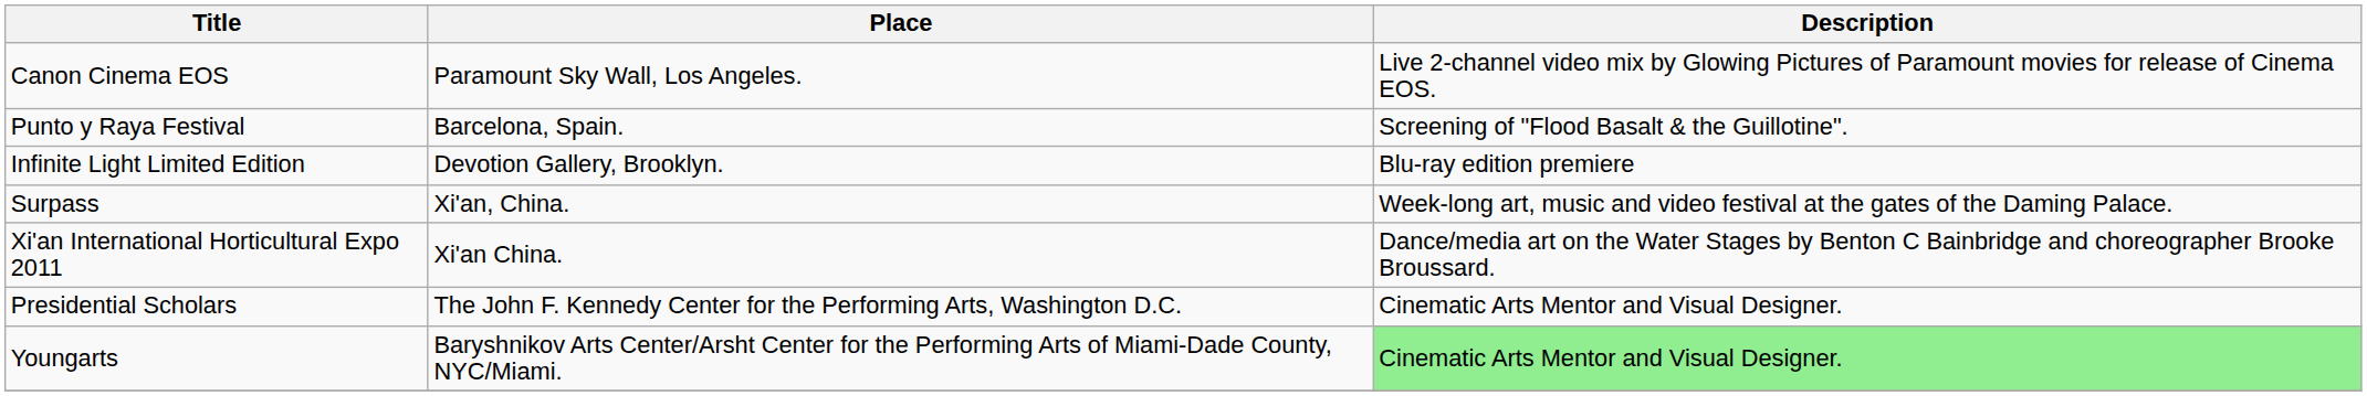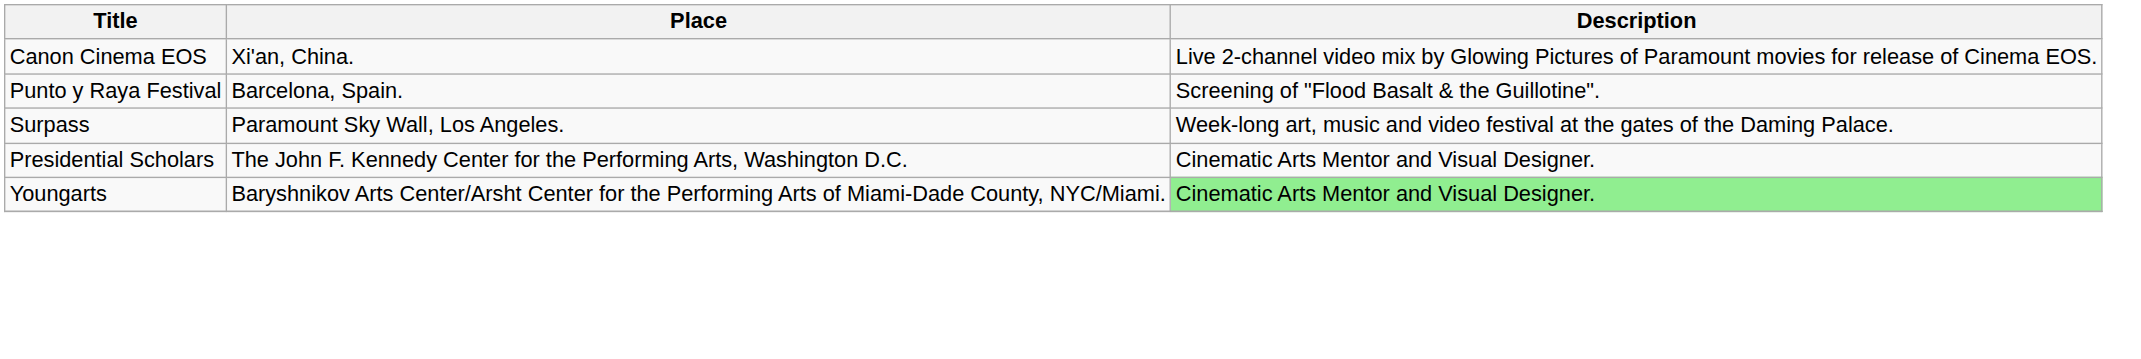Canon Cinema EOS | Place: Paramount Sky Wall, Los Angeles. -> Xi'an, China.
- row: Infinite Light Limited Edition | Devotion Gallery, Brooklyn. | Blu-ray edition premiere
Surpass | Place: Xi'an, China. -> Paramount Sky Wall, Los Angeles.
- row: Xi'an International Horticultural Expo 2011 | Xi'an China. | Dance/media art on the Water Stages by Benton C Bainbridge and choreographer Brooke Broussard.
